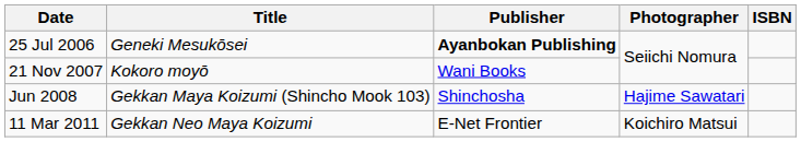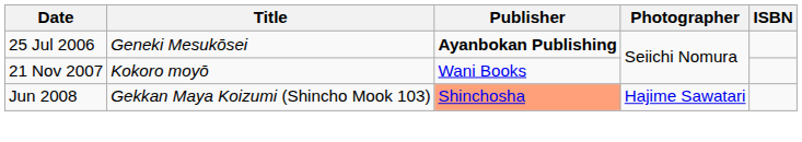Jun 2008 | Publisher: no background -> lightsalmon background
- row: 11 Mar 2011 | Gekkan Neo Maya Koizumi | E-Net Frontier | Koichiro Matsui
